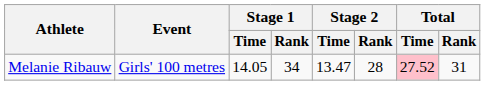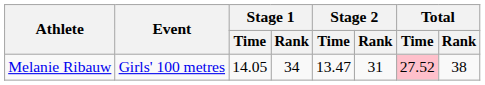Melanie Ribauw | Stage 2 / Rank: 28 -> 31
Melanie Ribauw | Total / Rank: 31 -> 38
